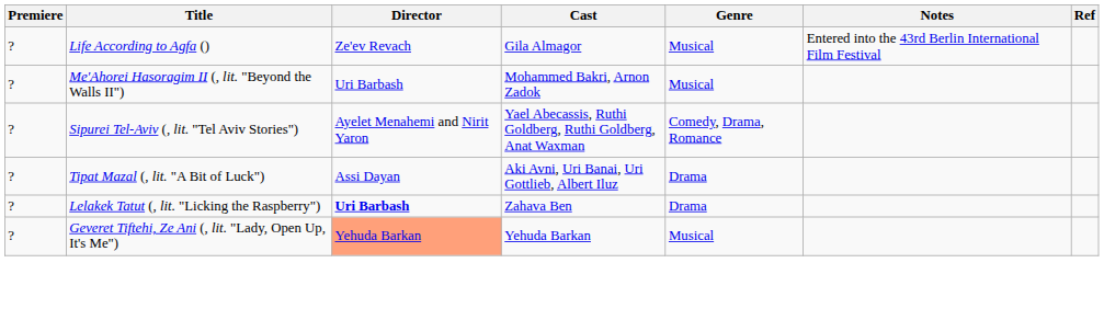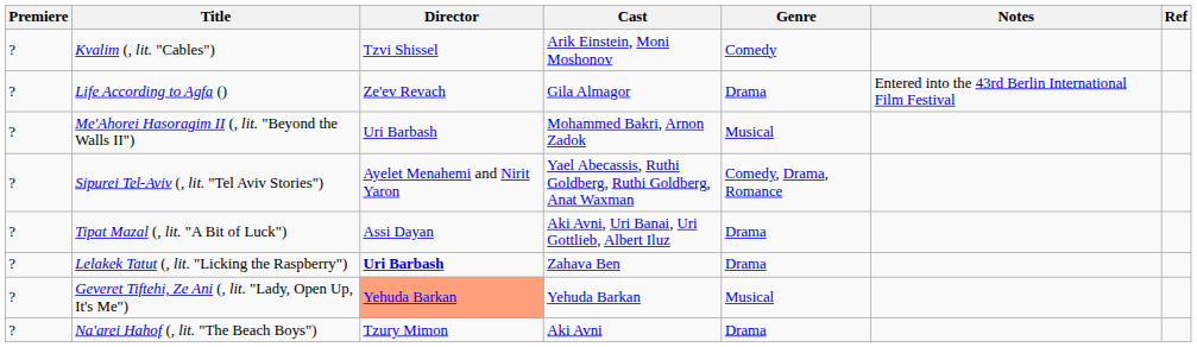+ row: ? | Kvalim (, lit. "Cables") | Tzvi Shissel | Arik Einstein, Moni Moshonov | Comedy
Life According to Agfa () | Genre: Musical -> Drama
+ row: ? | Na'arei Hahof (, lit. "The Beach Boys") | Tzury Mimon | Aki Avni | Drama
